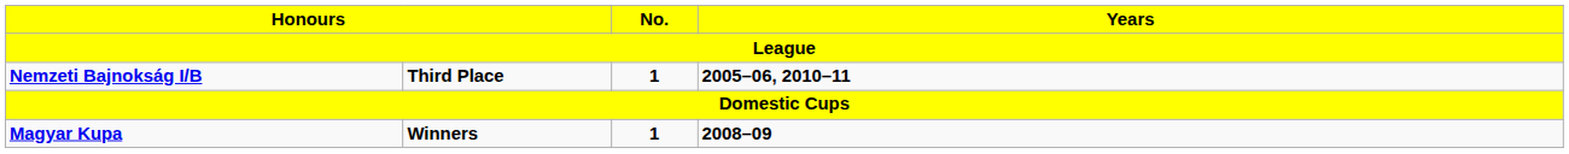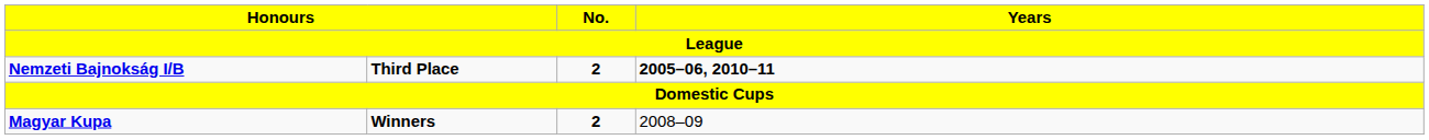Nemzeti Bajnokság I/B | No.: 1 -> 2
Magyar Kupa | No.: 1 -> 2
Magyar Kupa | Years: bold -> normal
